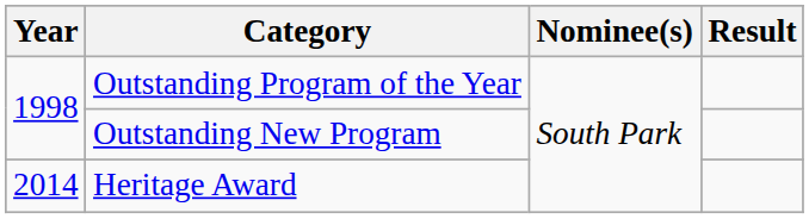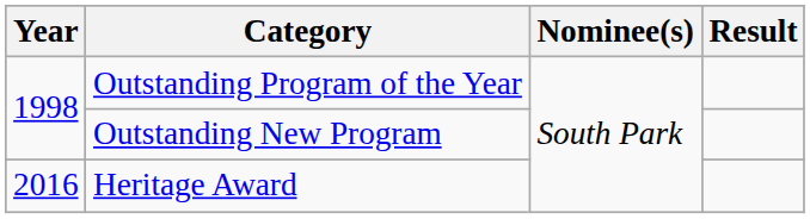Heritage Award | Year: 2014 -> 2016
